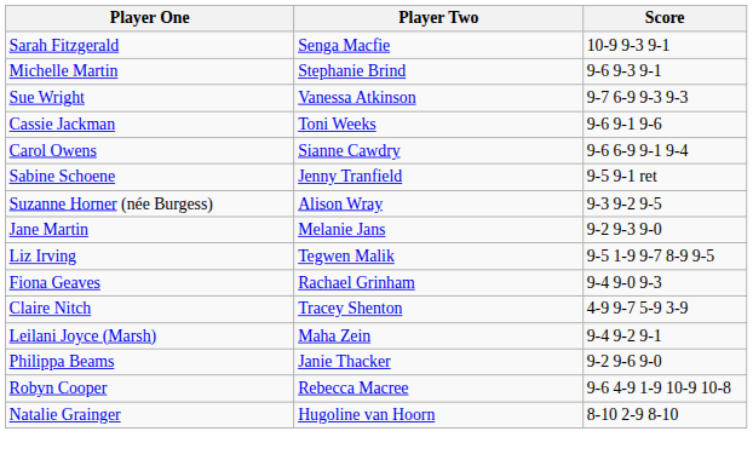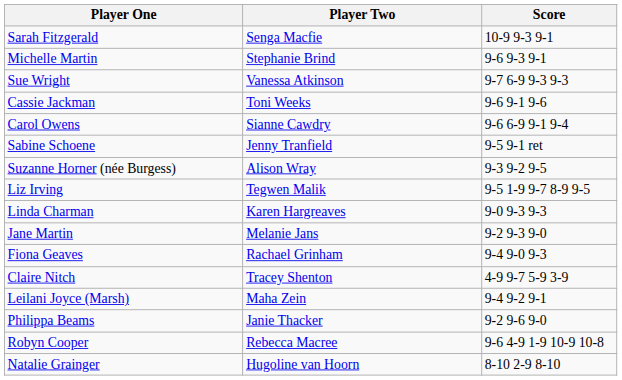rows swapped: Liz Irving <-> Jane Martin
+ row: Linda Charman | Karen Hargreaves | 9-0 9-3 9-3
